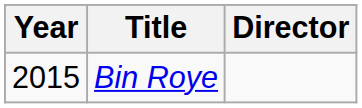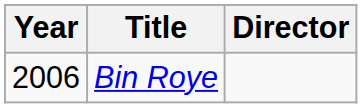Bin Roye | Year: 2015 -> 2006
